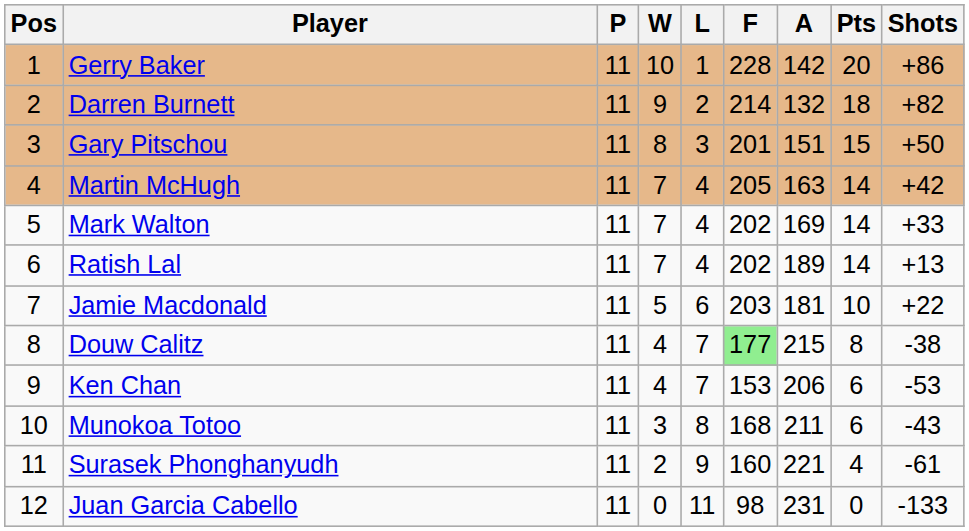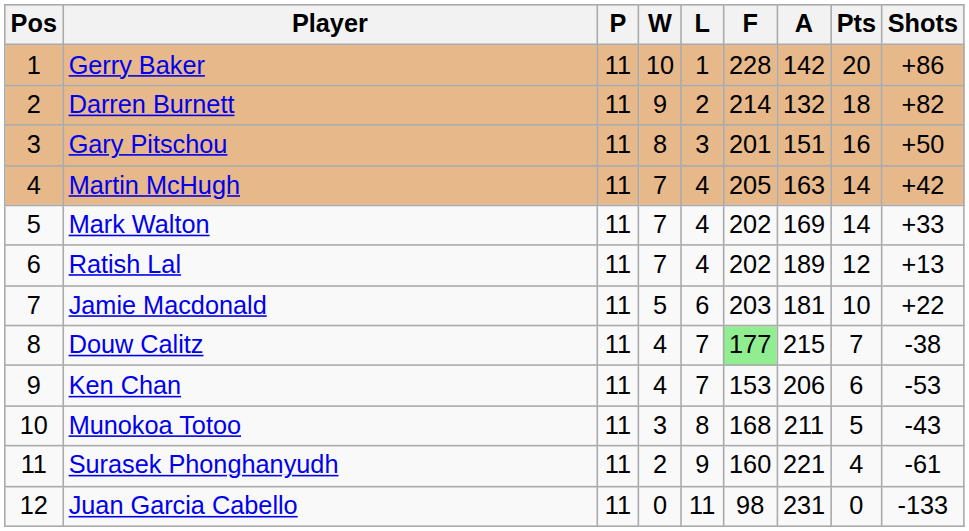Gary Pitschou | Pts: 15 -> 16
Ratish Lal | Pts: 14 -> 12
Douw Calitz | Pts: 8 -> 7
Munokoa Totoo | Pts: 6 -> 5
